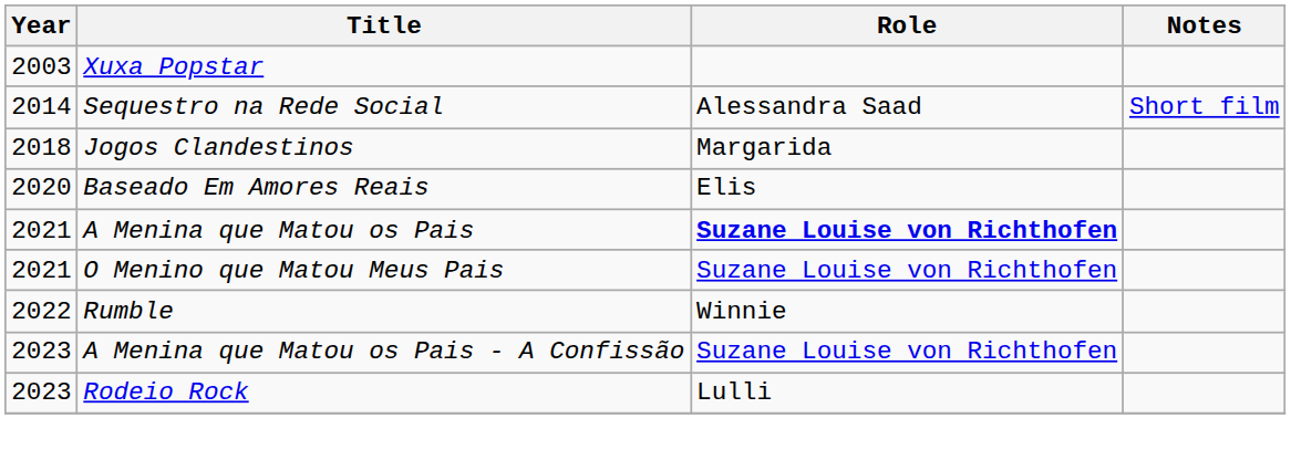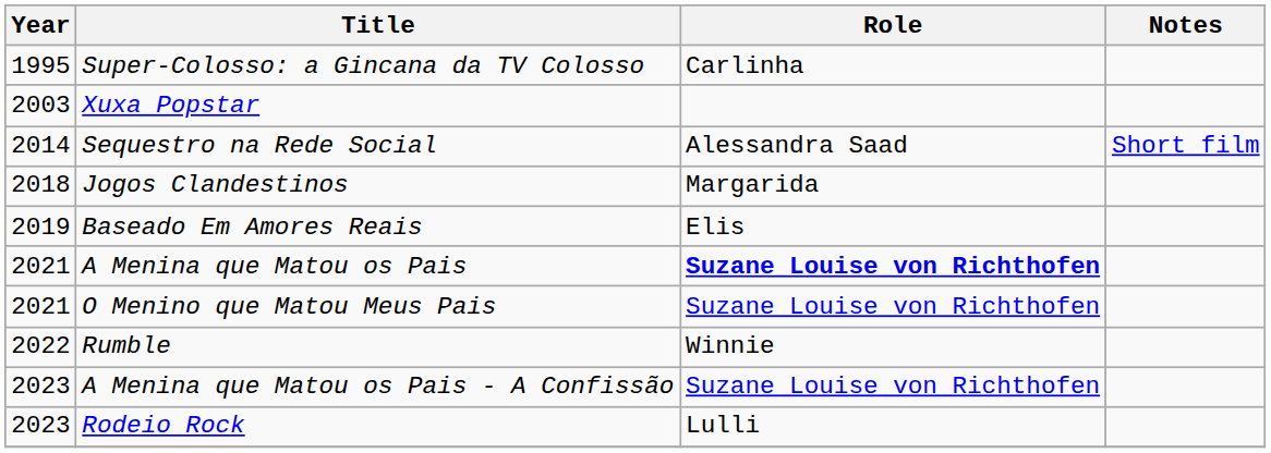+ row: 1995 | Super-Colosso: a Gincana da TV Colosso | Carlinha
Baseado Em Amores Reais | Year: 2020 -> 2019
